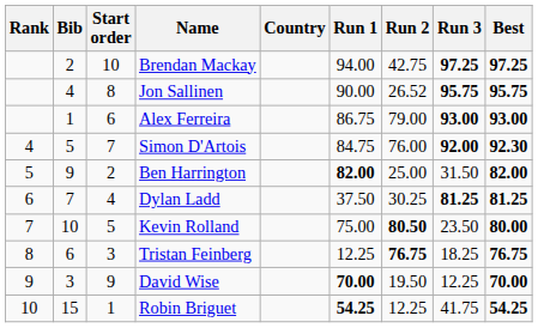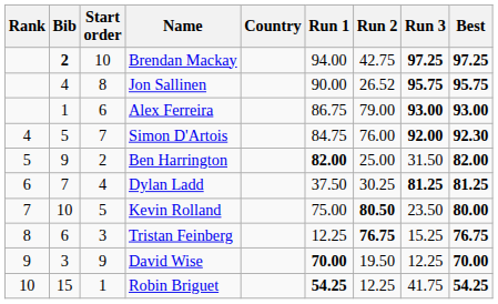Brendan Mackay | Bib: normal -> bold
Tristan Feinberg | Run 3: 18.25 -> 15.25
